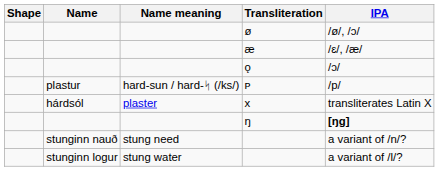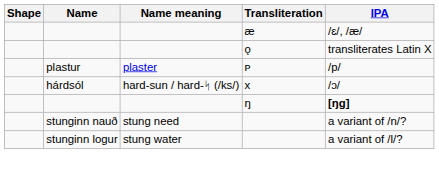- row: ø | /ø/, /ɔ/
ǫ | IPA: /ɔ/ -> transliterates Latin X
ᴘ | Name meaning: hard-sun / hard-ᛋ (/ks/) -> plaster
x | Name meaning: plaster -> hard-sun / hard-ᛋ (/ks/)
x | IPA: transliterates Latin X -> /ɔ/
